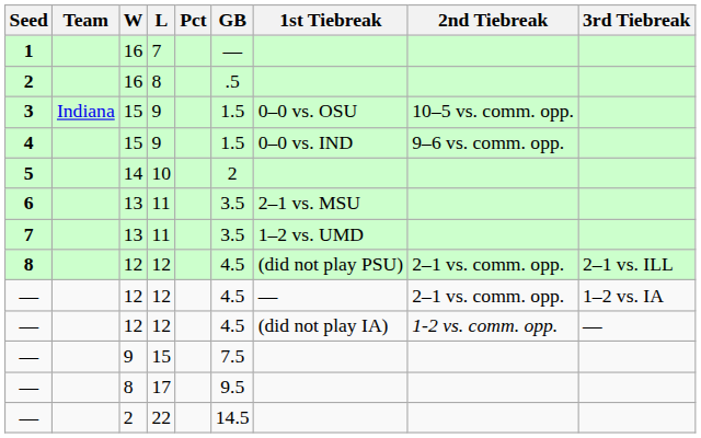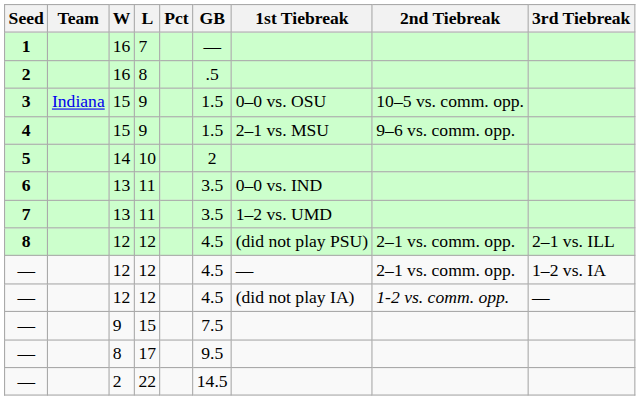4 | 1st Tiebreak: 0–0 vs. IND -> 2–1 vs. MSU
6 | 1st Tiebreak: 2–1 vs. MSU -> 0–0 vs. IND
